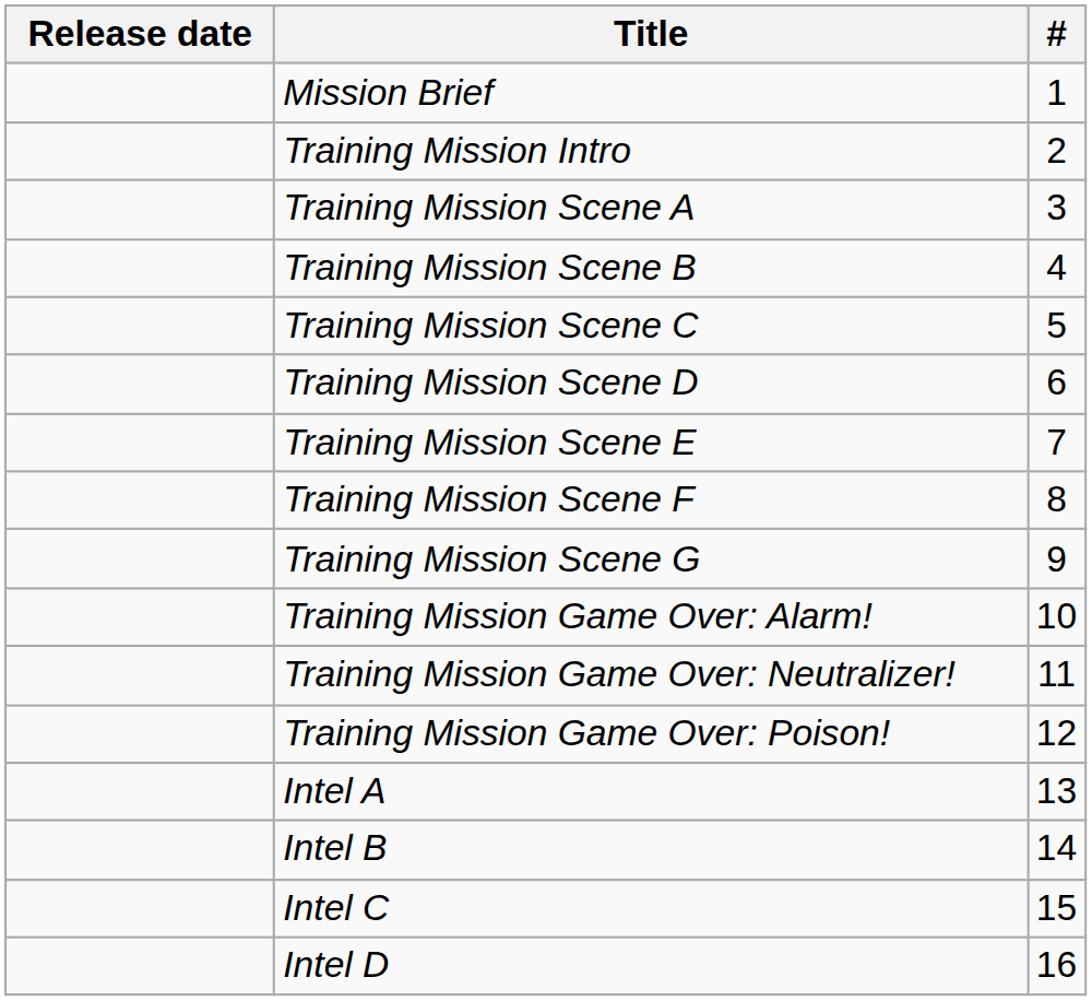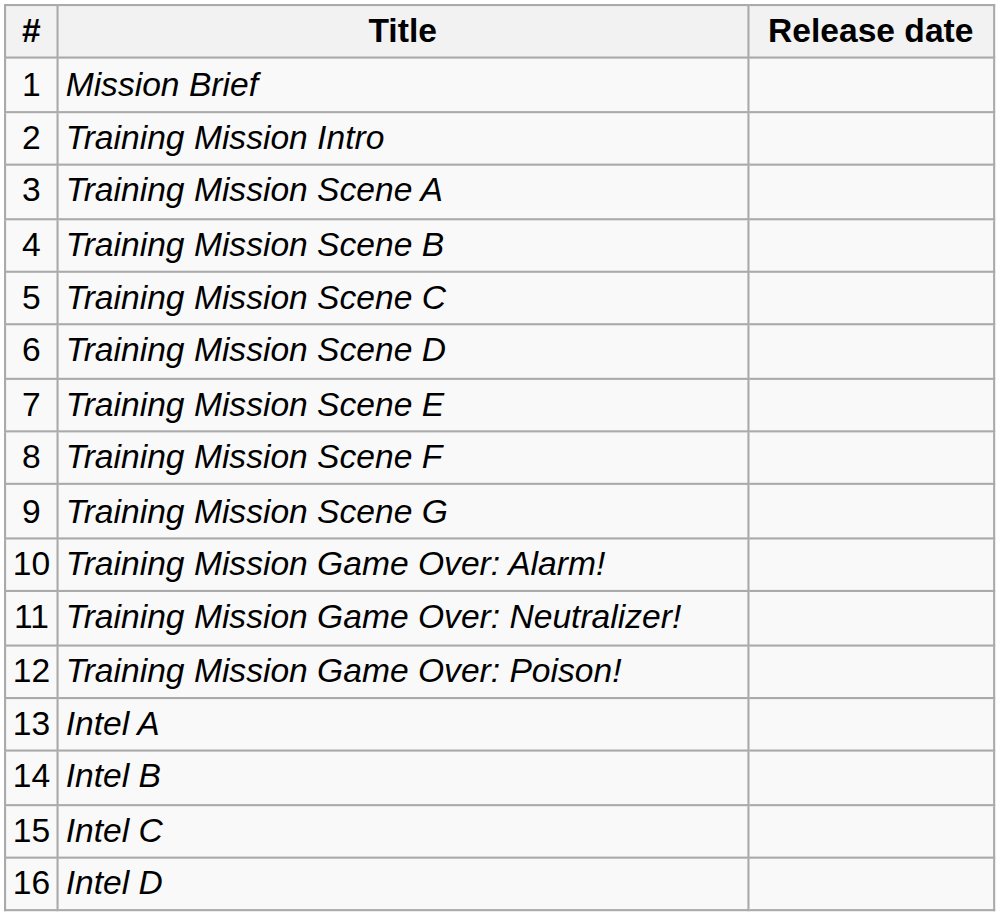columns swapped: # <-> Release date
